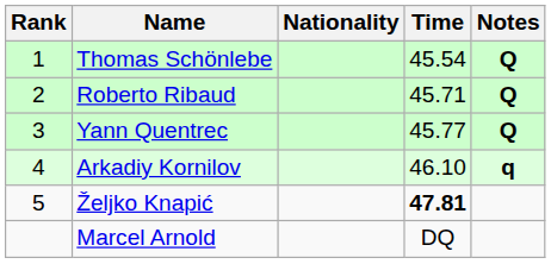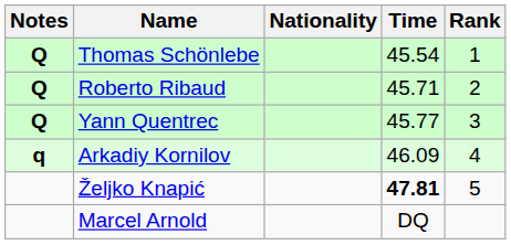columns swapped: Rank <-> Notes
Arkadiy Kornilov | Time: 46.10 -> 46.09
